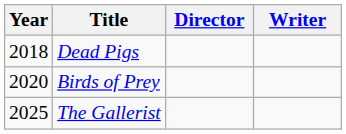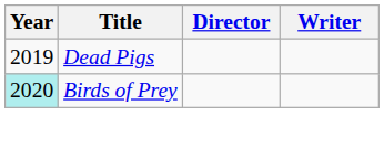Dead Pigs | Year: 2018 -> 2019
Birds of Prey | Year: no background -> paleturquoise background
- row: 2025 | The Gallerist
